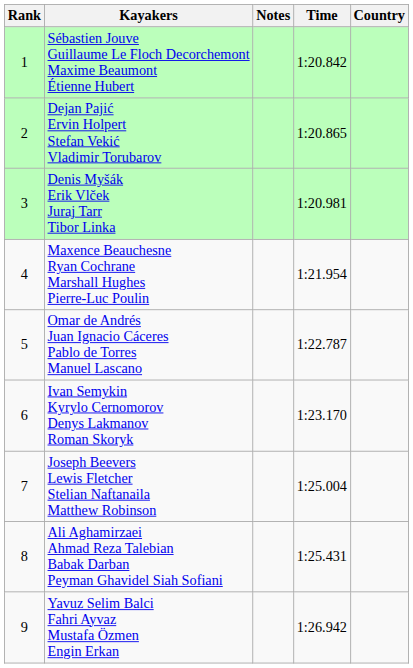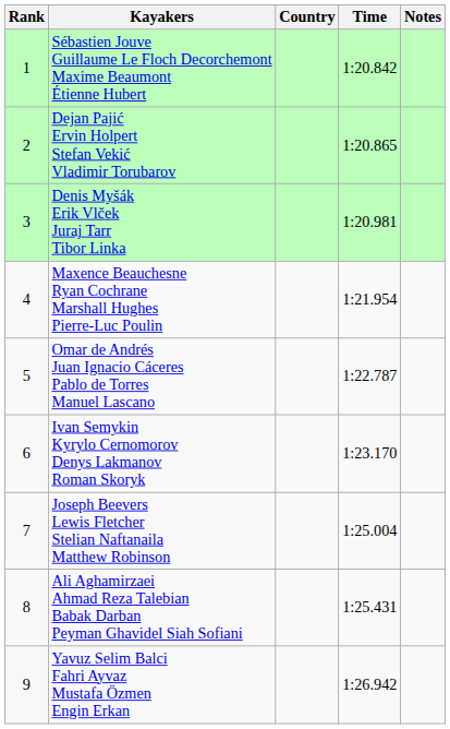columns swapped: Country <-> Notes
